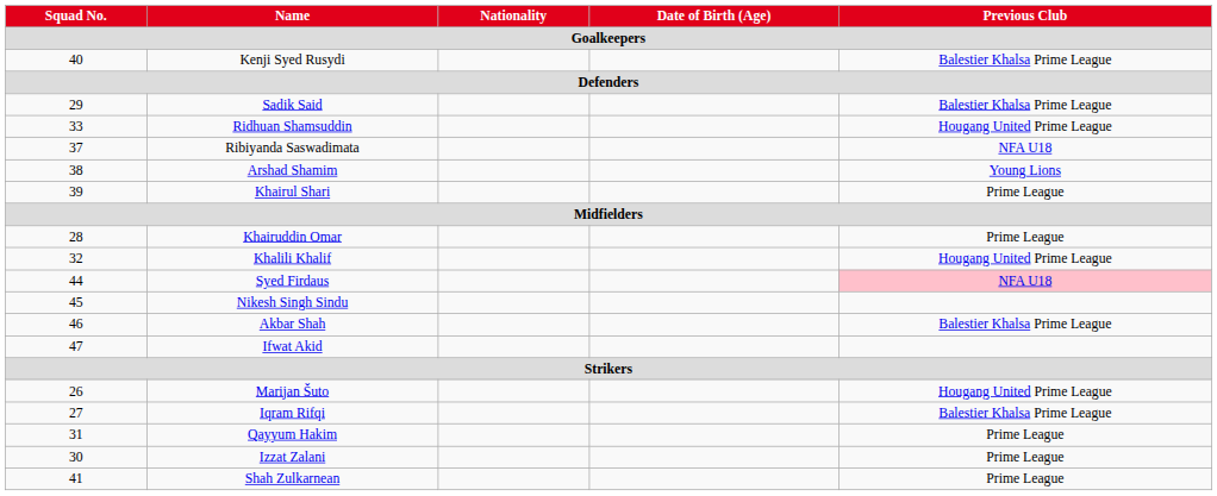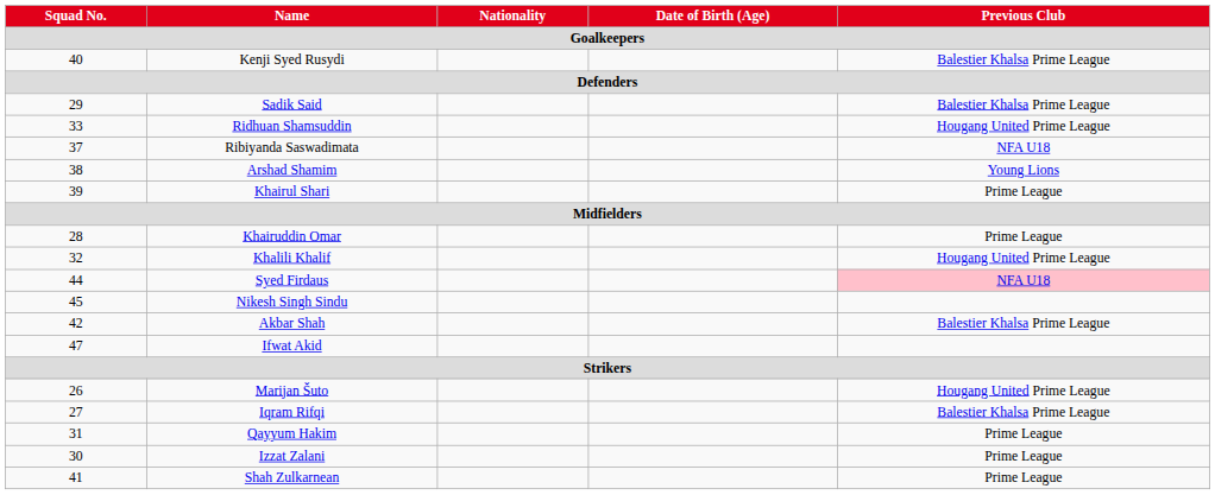Akbar Shah | Squad No.: 46 -> 42
